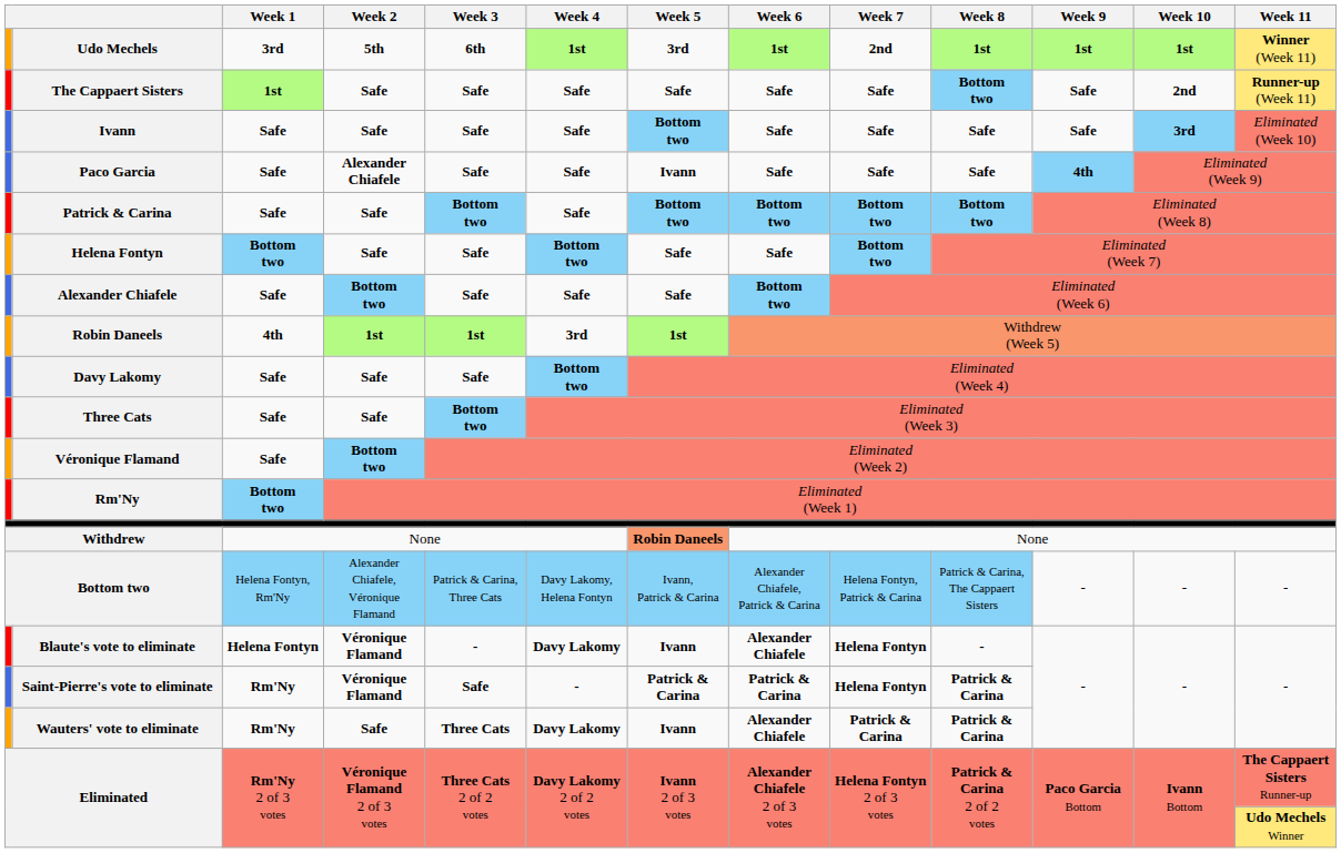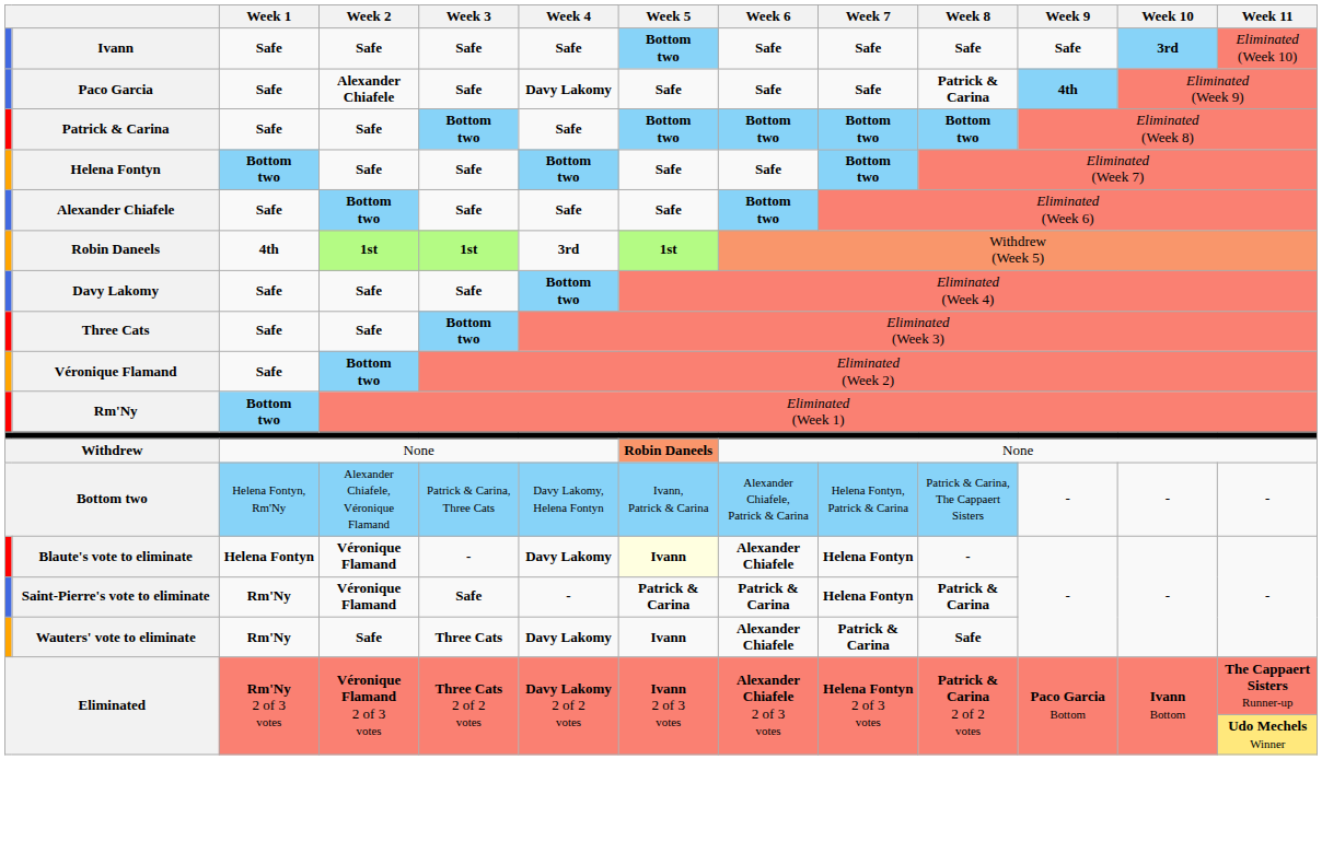- row: Udo Mechels | 3rd | 5th | 6th | 1st | 3rd | 1st | 2nd | 1st | 1st | 1st | Winner (Week 11)
- row: The Cappaert Sisters | 1st | Safe | Safe | Safe | Safe | Safe | Safe | Bottom two | Safe | 2nd | Runner-up (Week 11)
Paco Garcia | Week 4: Safe -> Davy Lakomy
Paco Garcia | Week 5: Ivann -> Safe
Paco Garcia | Week 8: Safe -> Patrick & Carina
Blaute's vote to eliminate | Week 5: no background -> lightyellow background
Wauters' vote to eliminate | Week 8: Patrick & Carina -> Safe
